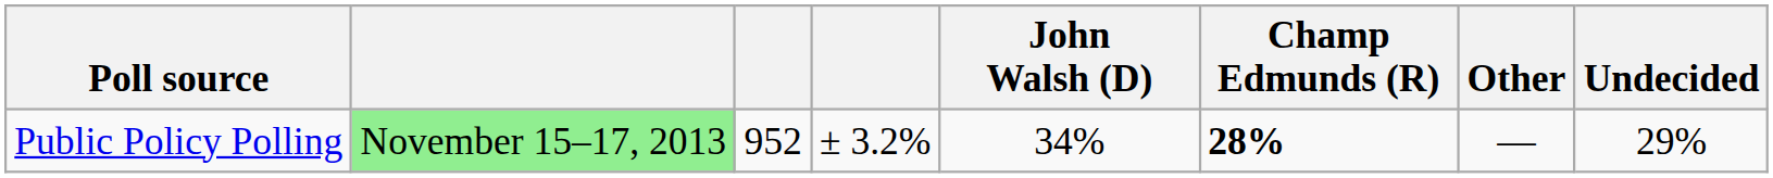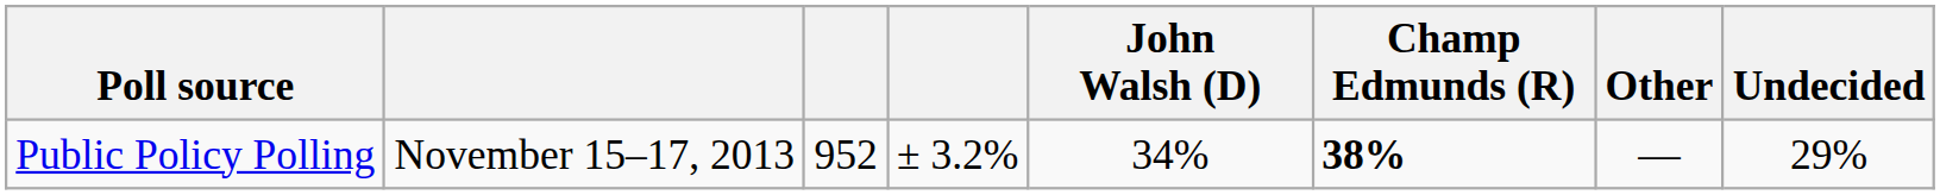Public Policy Polling | column 2: lightgreen background -> no background
Public Policy Polling | Champ Edmunds (R): 28% -> 38%
